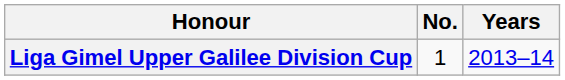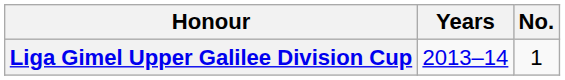columns swapped: No. <-> Years
